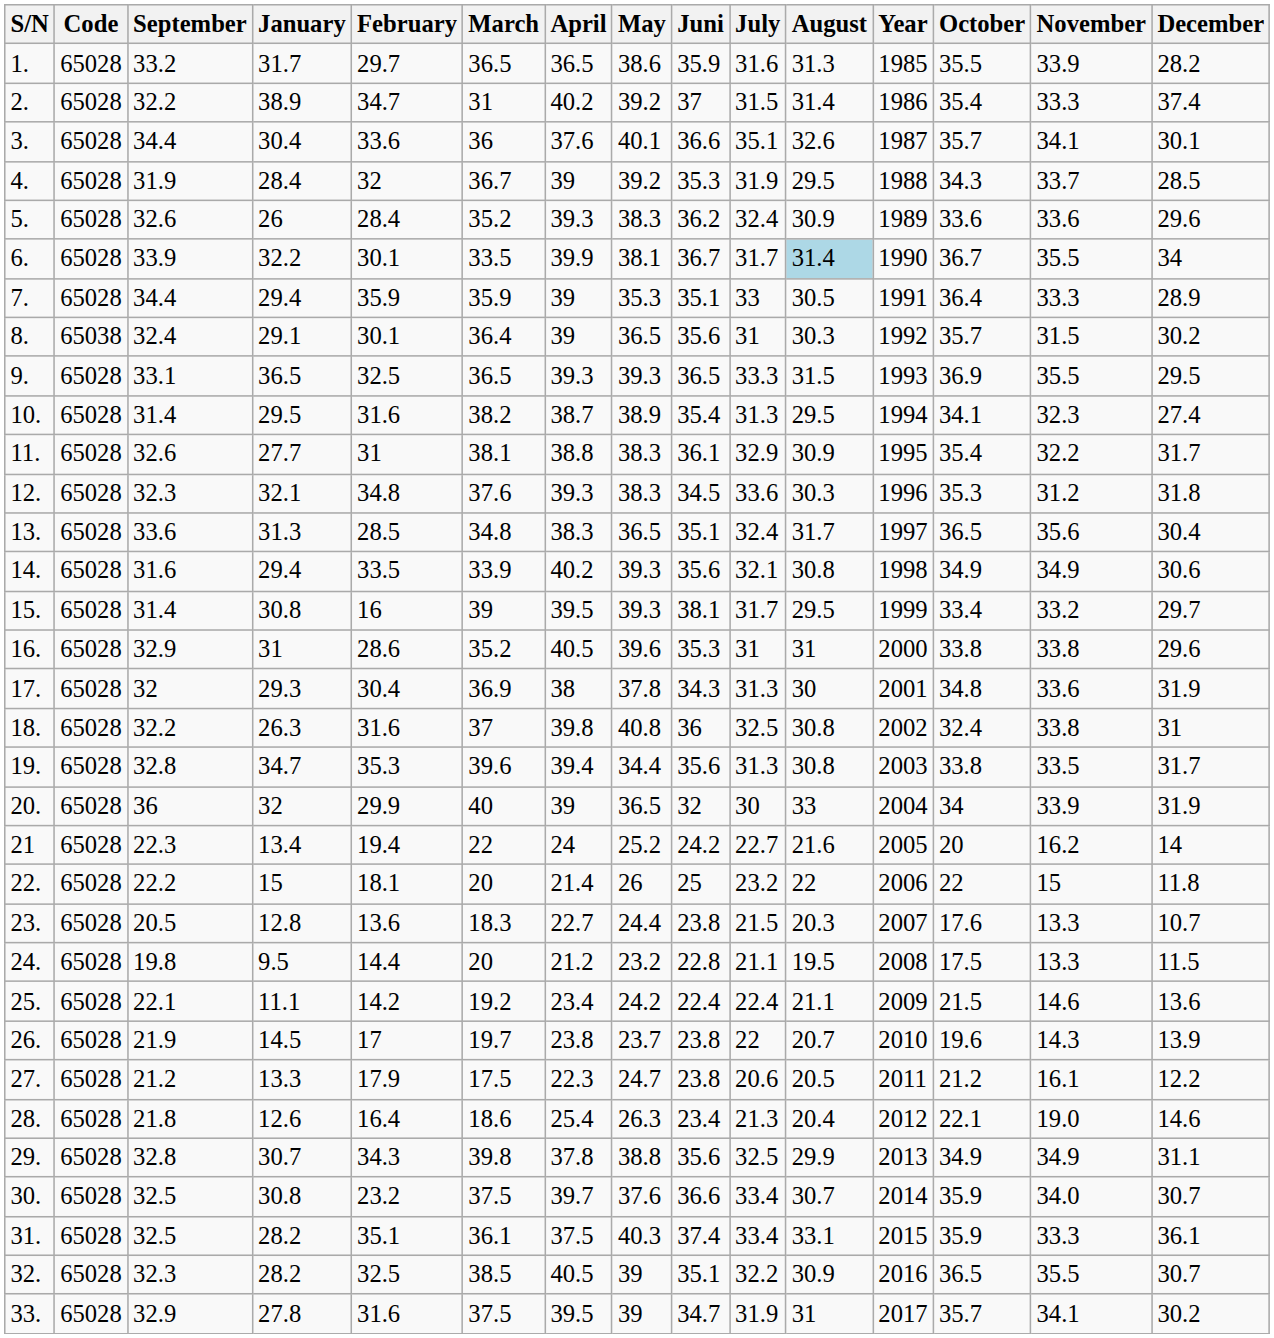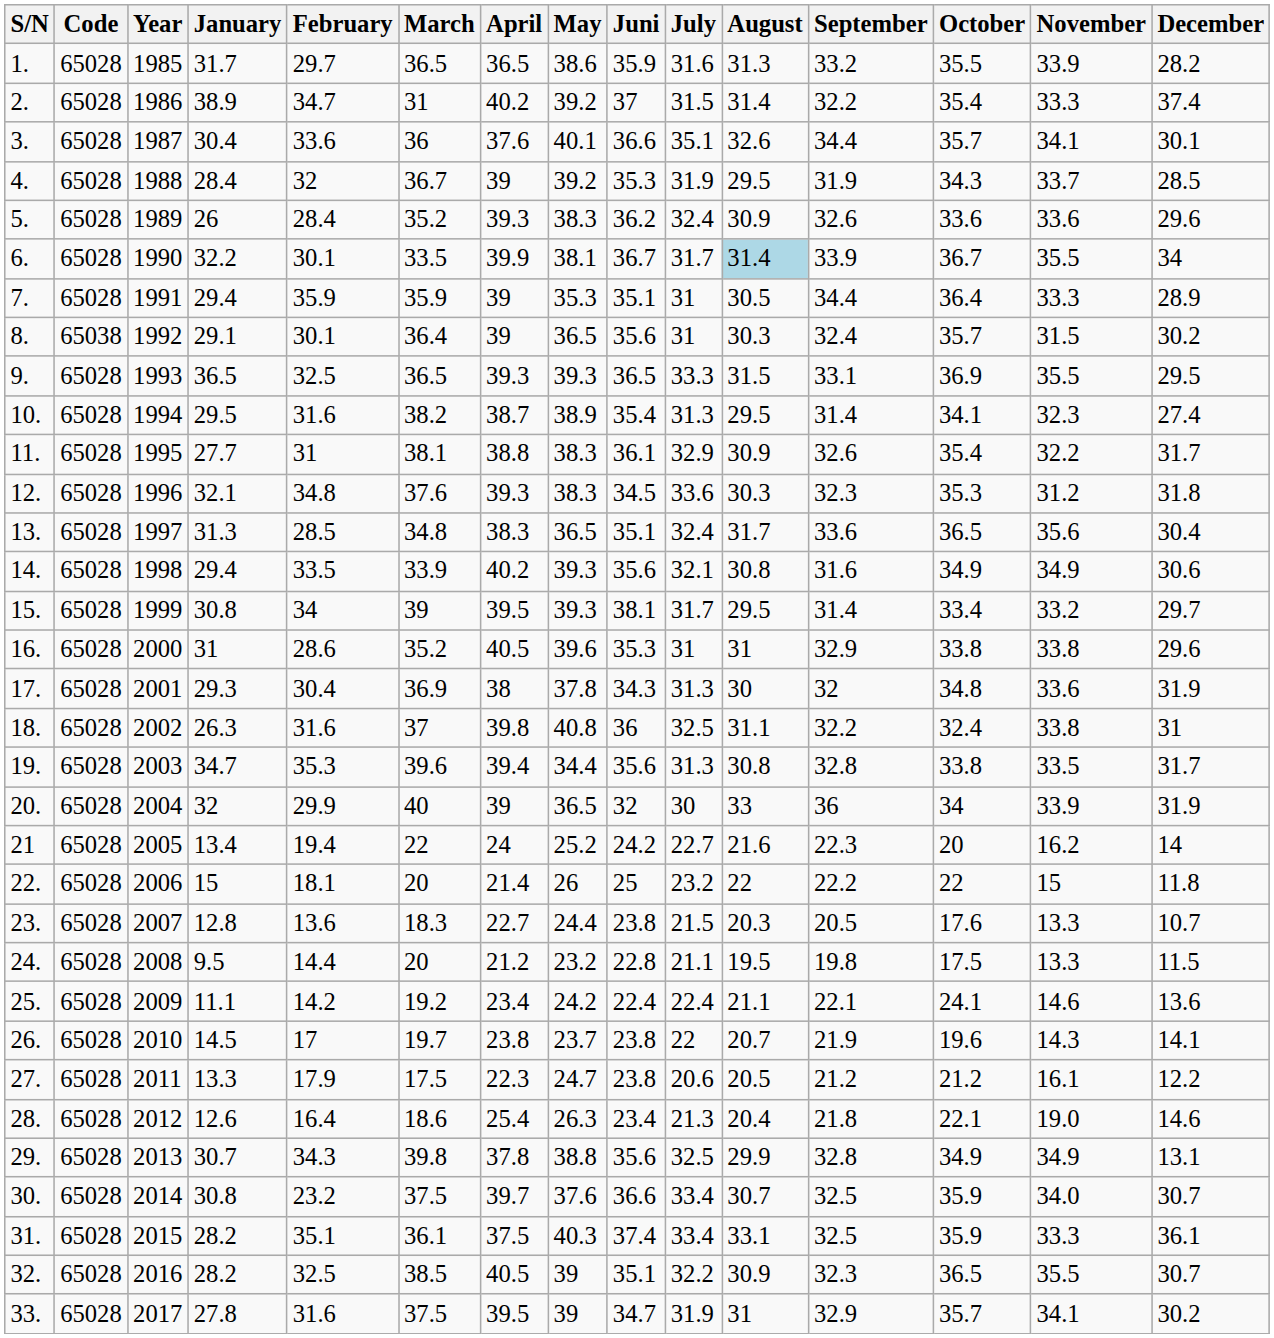columns swapped: Year <-> September
7. | July: 33 -> 31
15. | February: 16 -> 34
18. | August: 30.8 -> 31.1
25. | October: 21.5 -> 24.1
26. | December: 13.9 -> 14.1
29. | December: 31.1 -> 13.1
